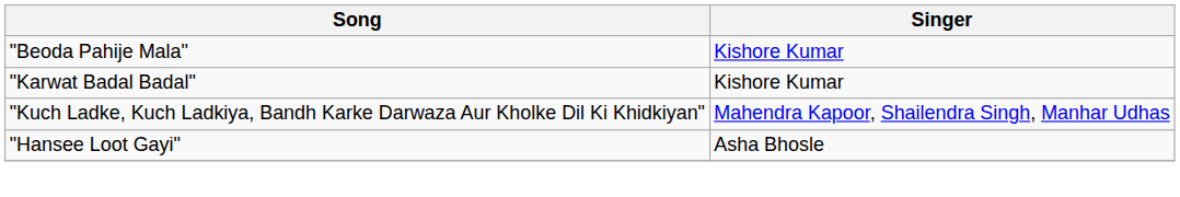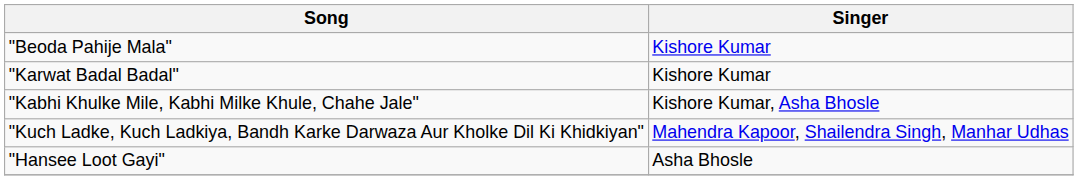+ row: "Kabhi Khulke Mile, Kabhi Milke Khule, Chahe Jale" | Kishore Kumar, Asha Bhosle
